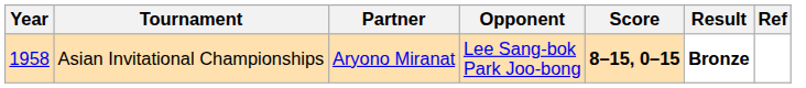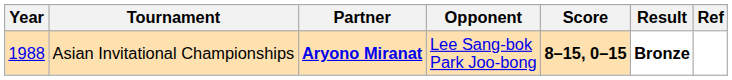Asian Invitational Championships | Year: 1958 -> 1988
Asian Invitational Championships | Partner: normal -> bold
